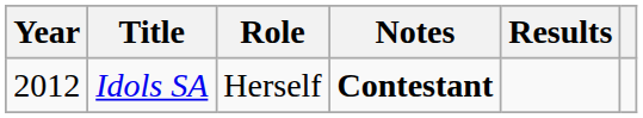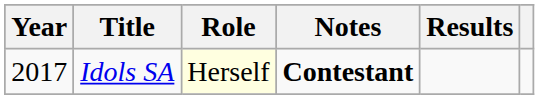Idols SA | Year: 2012 -> 2017
Idols SA | Role: no background -> lightyellow background
